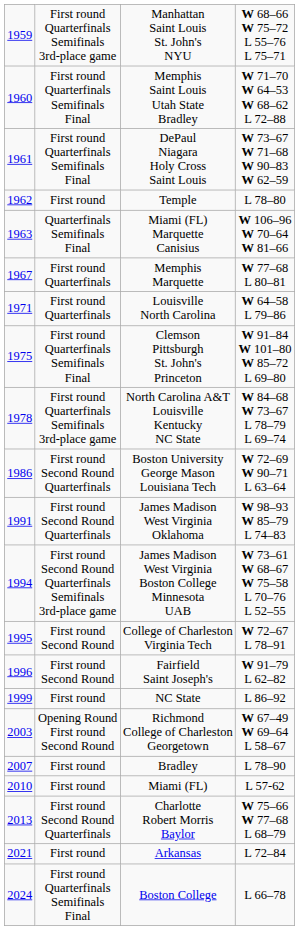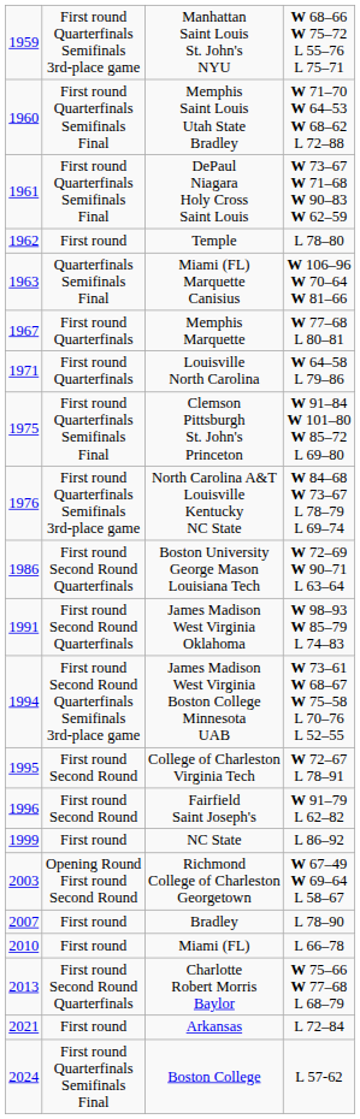North Carolina A&T Louisville Kentucky NC State | column 1: 1978 -> 1976
Miami (FL) | column 4: L 57-62 -> L 66–78
Boston College | column 4: L 66–78 -> L 57-62
